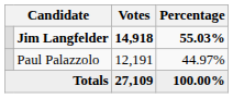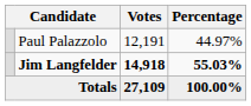rows swapped: Jim Langfelder <-> Paul Palazzolo
